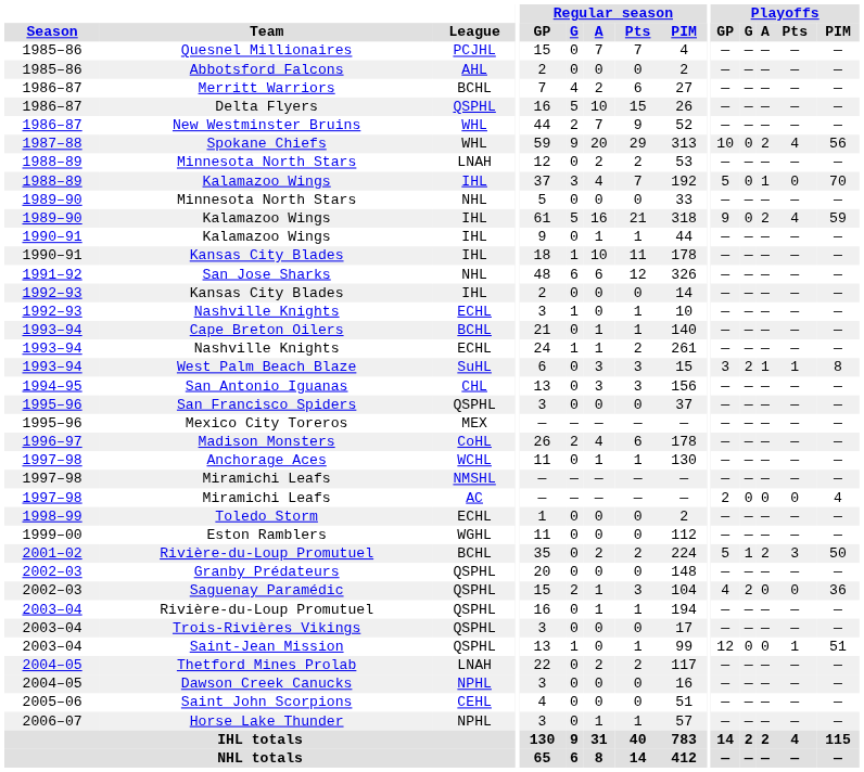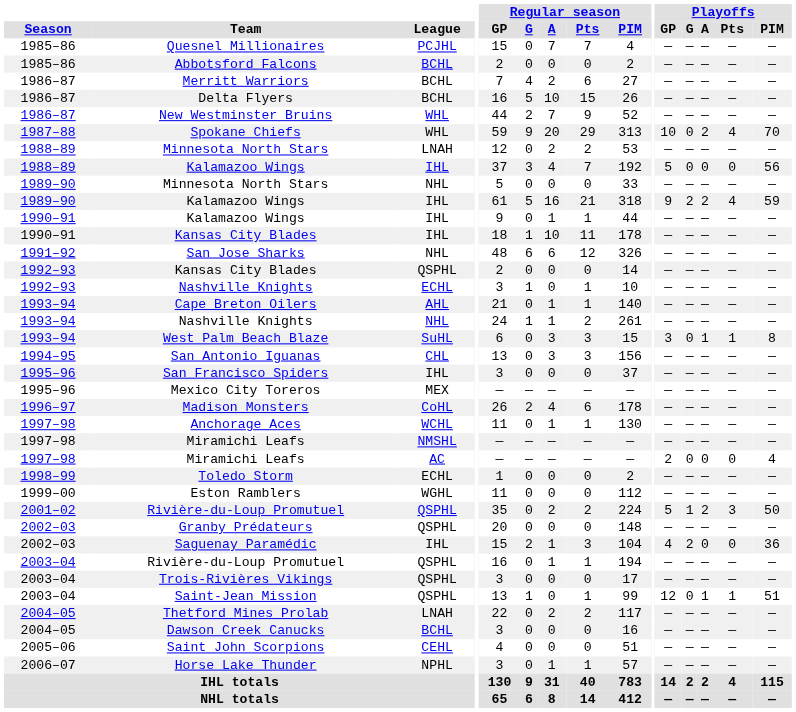Abbotsford Falcons | League: AHL -> BCHL
Delta Flyers | League: QSPHL -> BCHL
Spokane Chiefs | Playoffs / PIM: 56 -> 70
1988–89 / Kalamazoo Wings | Playoffs / A: 1 -> 0
1988–89 / Kalamazoo Wings | Playoffs / PIM: 70 -> 56
1989–90 / Kalamazoo Wings | Playoffs / G: 0 -> 2
1992–93 / Kansas City Blades | League: IHL -> QSPHL
Cape Breton Oilers | League: BCHL -> AHL
1993–94 / Nashville Knights | League: ECHL -> NHL
West Palm Beach Blaze | Playoffs / G: 2 -> 0
San Francisco Spiders | League: QSPHL -> IHL
2001–02 / Rivière-du-Loup Promutuel | League: BCHL -> QSPHL
Saguenay Paramédic | League: QSPHL -> IHL
Saint-Jean Mission | Playoffs / A: 0 -> 1
Dawson Creek Canucks | League: NPHL -> BCHL
